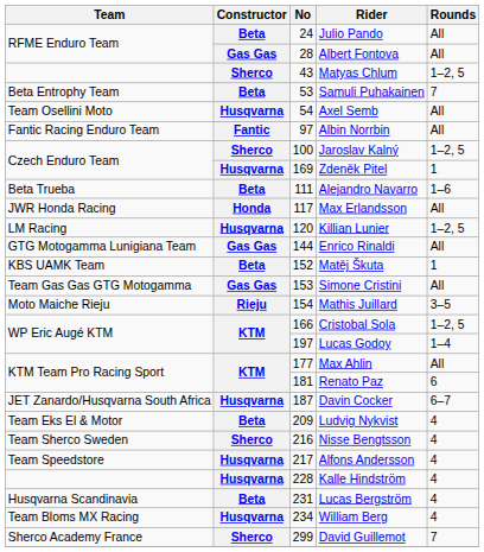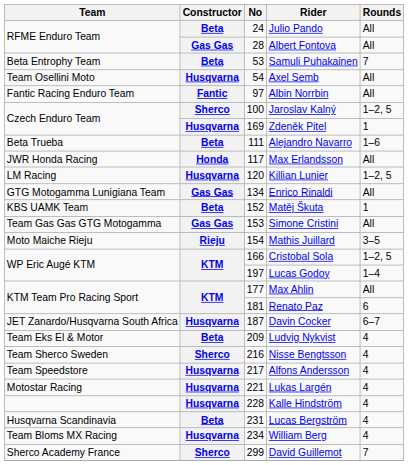- row: Sherco | 43 | Matyas Chlum | 1–2, 5
Enrico Rinaldi | No: 144 -> 134
+ row: Motostar Racing | Husqvarna | 221 | Lukas Largén | 4
